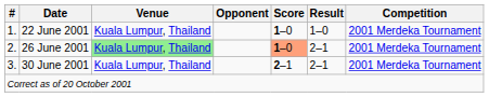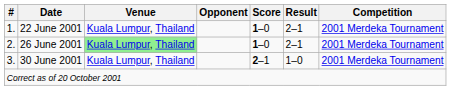22 June 2001 | Result: 1–0 -> 2–1
26 June 2001 | Score: lightsalmon background -> no background
30 June 2001 | Result: 2–1 -> 1–0
